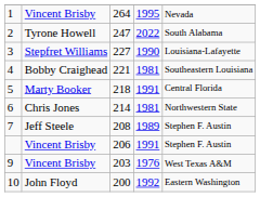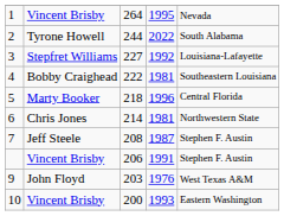2 | column 3: 247 -> 244
3 | column 4: 1990 -> 1992
4 | column 3: 221 -> 222
5 | column 4: 1991 -> 1996
7 | column 4: 1989 -> 1987
9 | column 2: Vincent Brisby -> John Floyd
10 | column 2: John Floyd -> Vincent Brisby
10 | column 4: 1992 -> 1993
